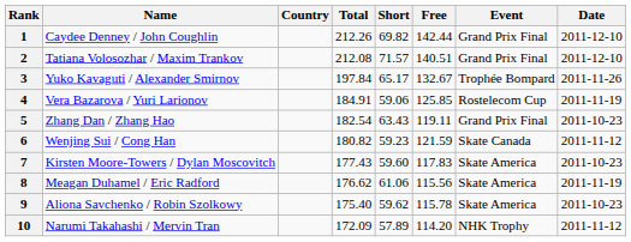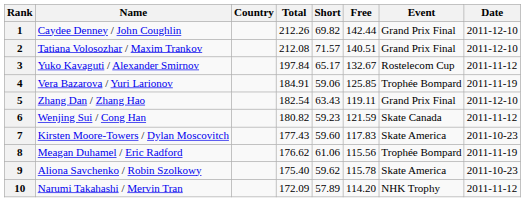3 | Event: Trophée Bompard -> Rostelecom Cup
3 | Date: 2011-11-26 -> 2011-11-12
4 | Event: Rostelecom Cup -> Trophée Bompard
5 | Date: 2011-10-23 -> 2011-12-10
8 | Event: Skate America -> Trophée Bompard
